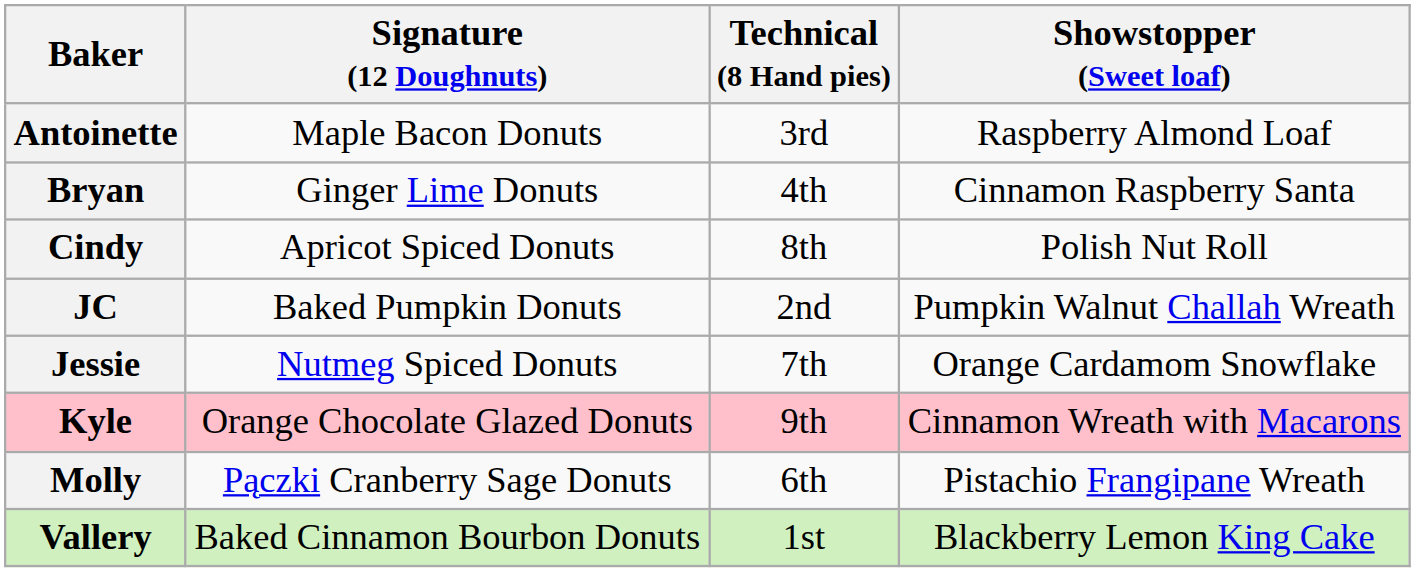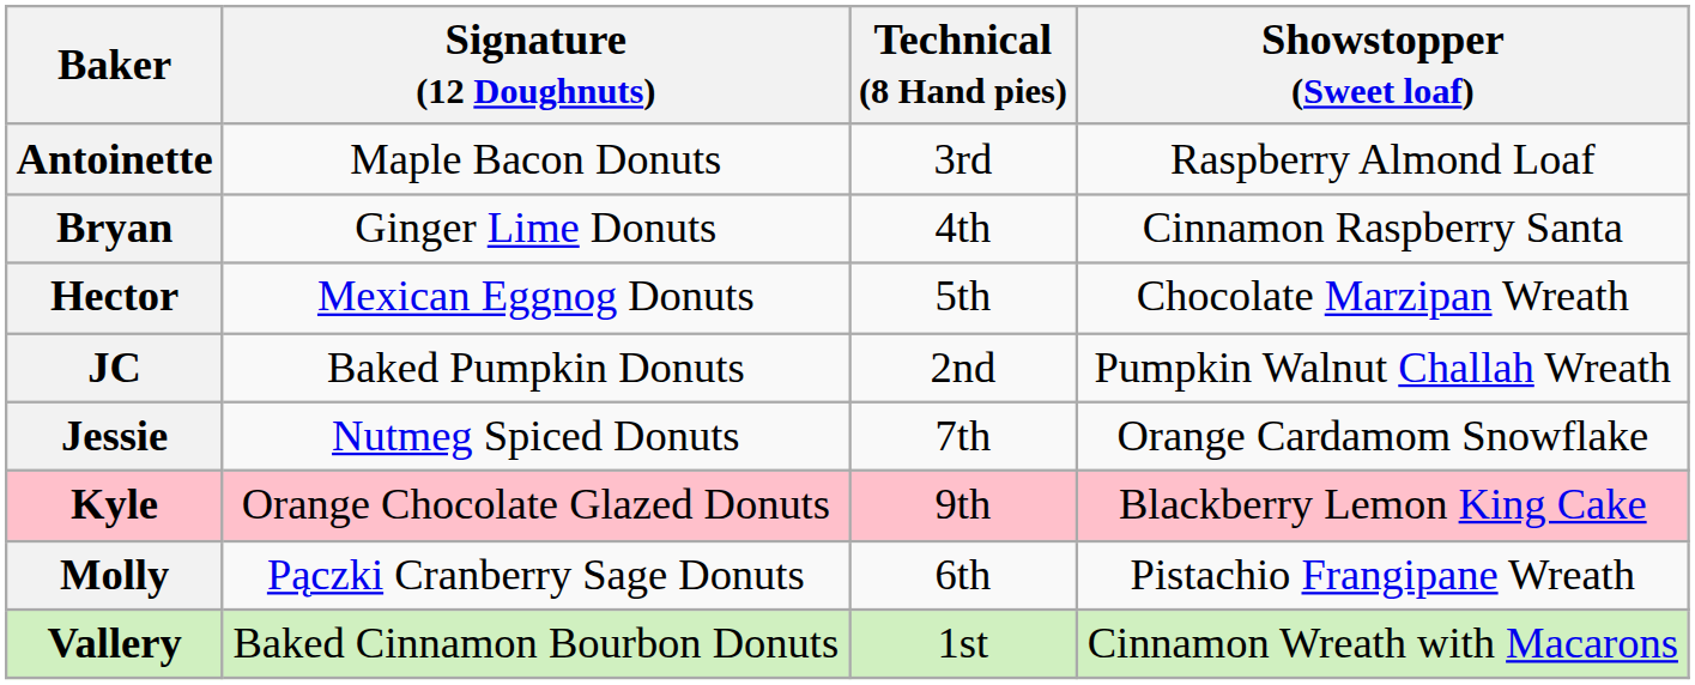- row: Cindy | Apricot Spiced Donuts | 8th | Polish Nut Roll
+ row: Hector | Mexican Eggnog Donuts | 5th | Chocolate Marzipan Wreath
Kyle | Showstopper (Sweet loaf): Cinnamon Wreath with Macarons -> Blackberry Lemon King Cake
Vallery | Showstopper (Sweet loaf): Blackberry Lemon King Cake -> Cinnamon Wreath with Macarons
